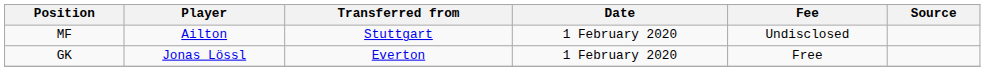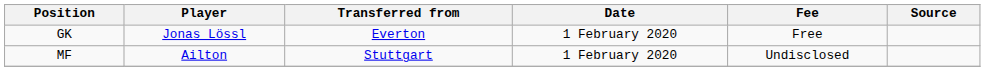rows swapped: MF <-> GK
